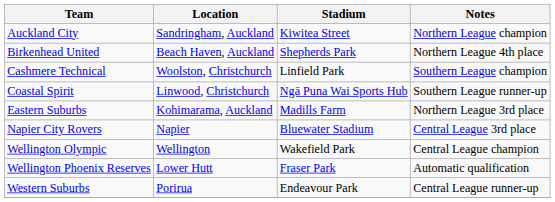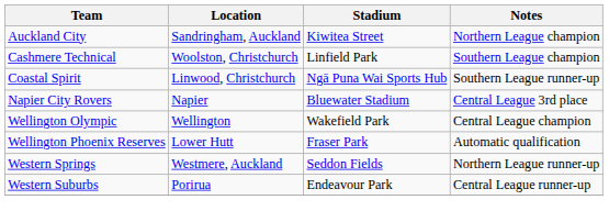- row: Birkenhead United | Beach Haven, Auckland | Shepherds Park | Northern League 4th place
- row: Eastern Suburbs | Kohimarama, Auckland | Madills Farm | Northern League 3rd place
+ row: Western Springs | Westmere, Auckland | Seddon Fields | Northern League runner-up
